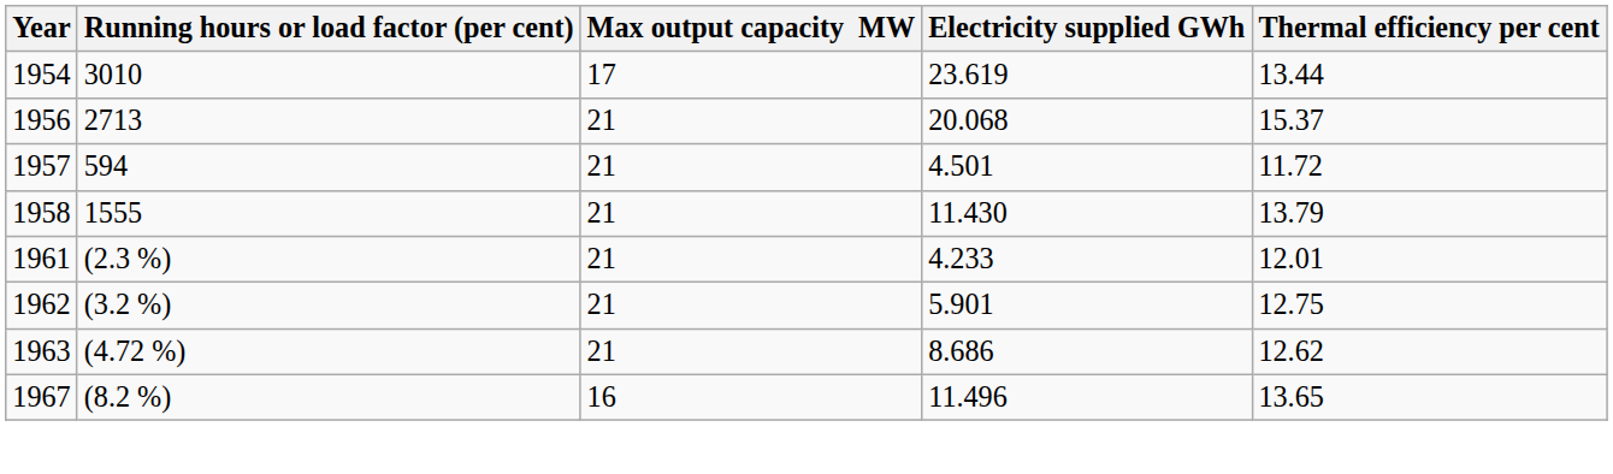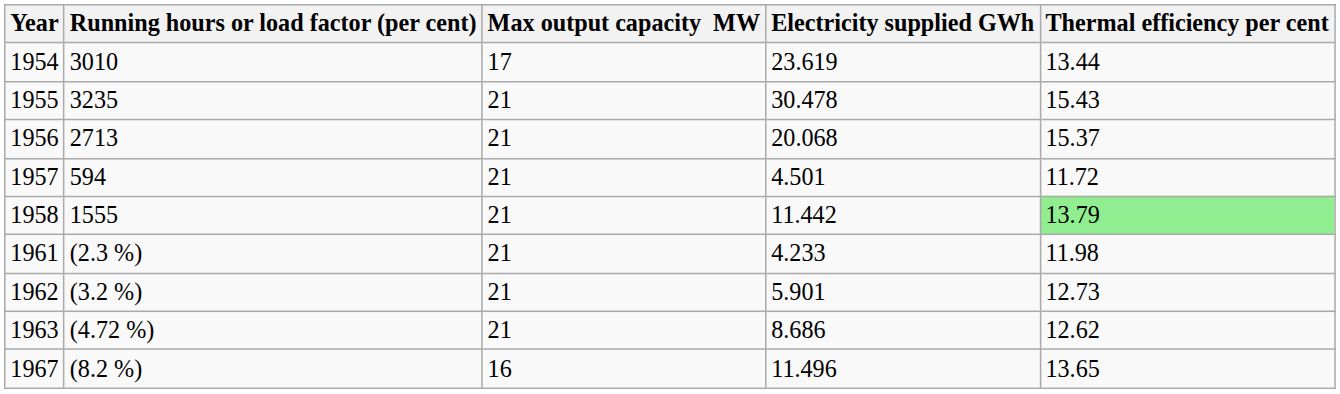+ row: 1955 | 3235 | 21 | 30.478 | 15.43
1958 | Electricity supplied GWh: 11.430 -> 11.442
1958 | Thermal efficiency per cent: no background -> lightgreen background
1961 | Thermal efficiency per cent: 12.01 -> 11.98
1962 | Thermal efficiency per cent: 12.75 -> 12.73
